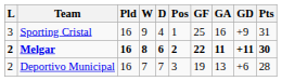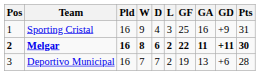columns swapped: Pos <-> L
